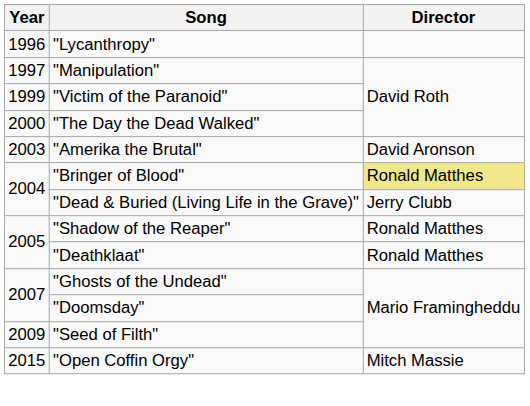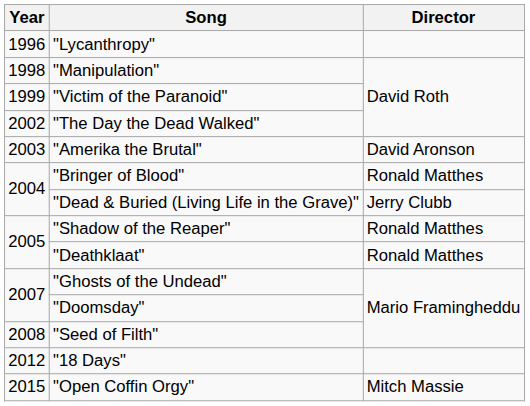"Manipulation" | Year: 1997 -> 1998
"The Day the Dead Walked" | Year: 2000 -> 2002
"Bringer of Blood" | Director: khaki background -> no background
"Seed of Filth" | Year: 2009 -> 2008
+ row: 2012 | "18 Days"
